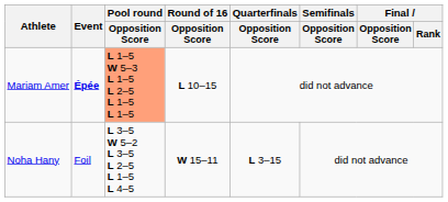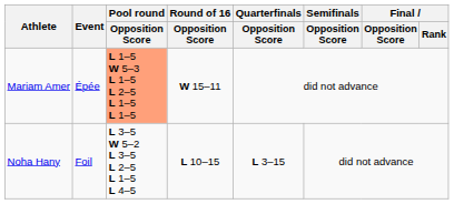Mariam Amer | Event: bold -> normal
Mariam Amer | Round of 16 / Opposition Score: L 10–15 -> W 15–11
Noha Hany | Round of 16 / Opposition Score: W 15–11 -> L 10–15
